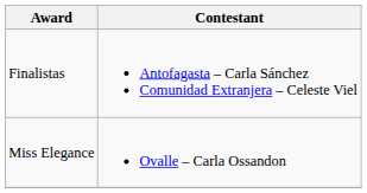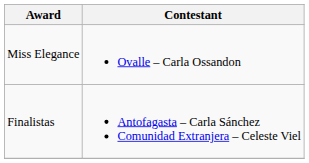rows swapped: Miss Elegance <-> Finalistas
